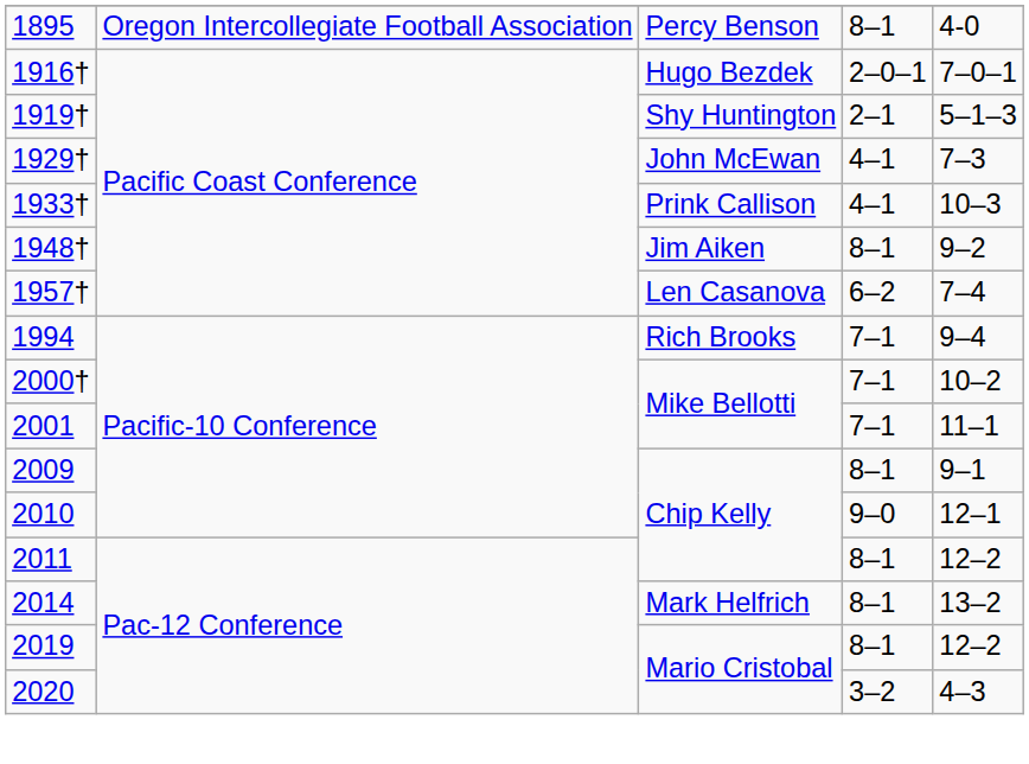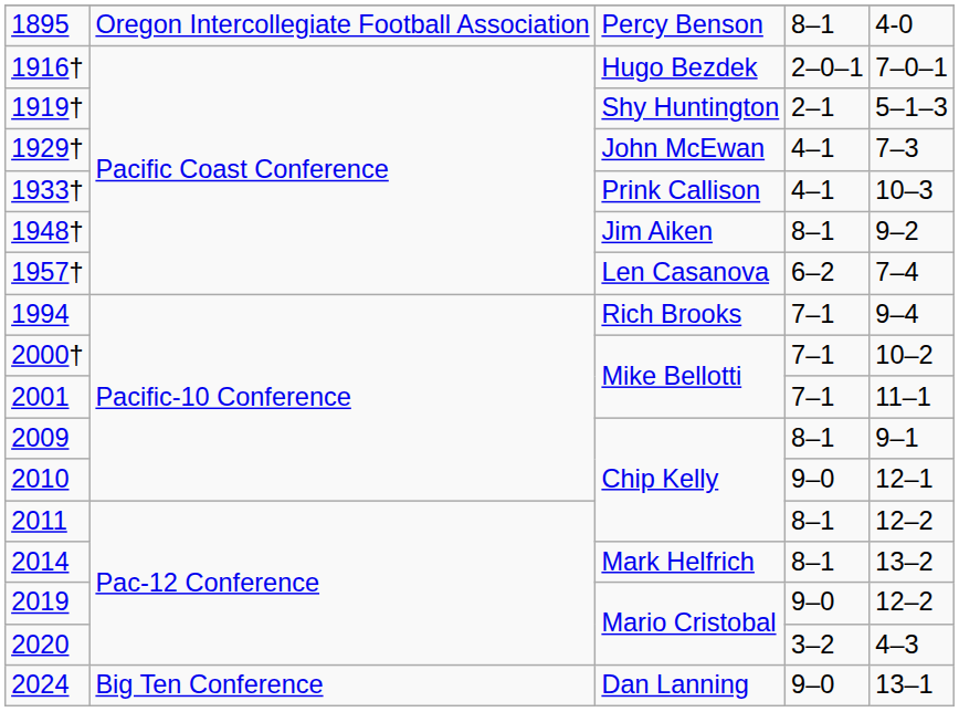2019 | column 4: 8–1 -> 9–0
+ row: 2024 | Big Ten Conference | Dan Lanning | 9–0 | 13–1
